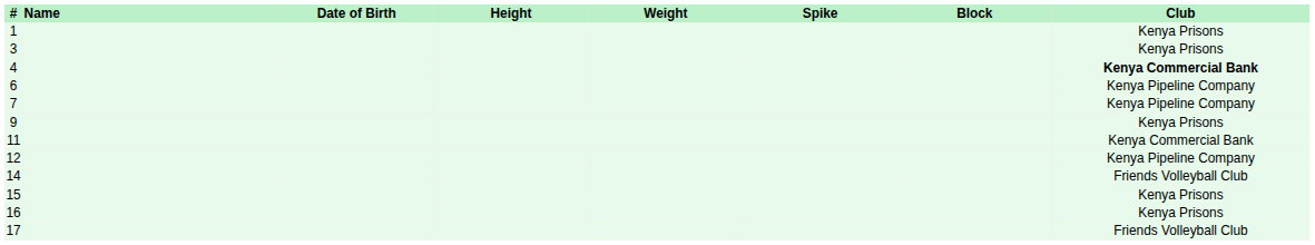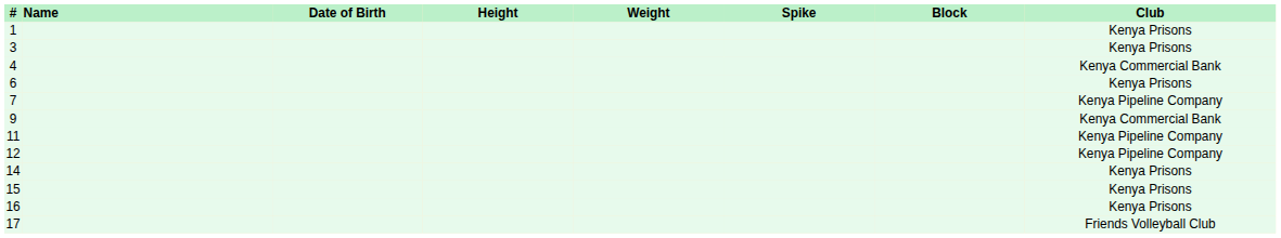4 | Club: bold -> normal
6 | Club: Kenya Pipeline Company -> Kenya Prisons
9 | Club: Kenya Prisons -> Kenya Commercial Bank
11 | Club: Kenya Commercial Bank -> Kenya Pipeline Company
14 | Club: Friends Volleyball Club -> Kenya Prisons
